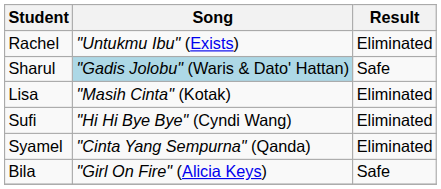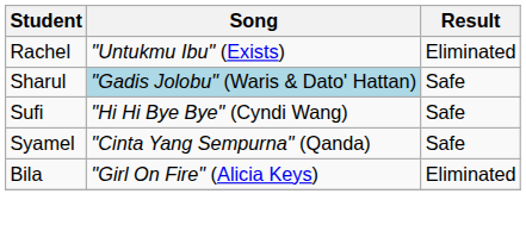- row: Lisa | "Masih Cinta" (Kotak) | Eliminated
Sufi | Result: Eliminated -> Safe
Syamel | Result: Eliminated -> Safe
Bila | Result: Safe -> Eliminated
